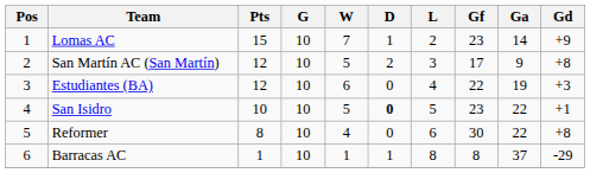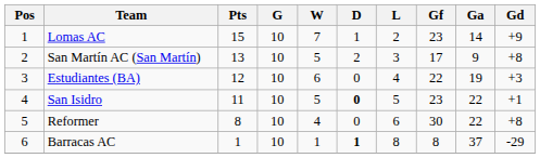San Martín AC (San Martín) | Pts: 12 -> 13
San Isidro | Pts: 10 -> 11
Barracas AC | D: normal -> bold
